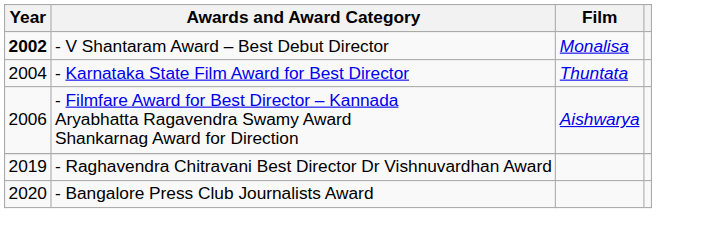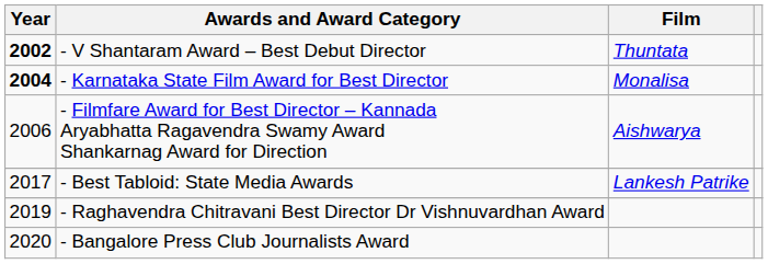- V Shantaram Award – Best Debut Director | Film: Monalisa -> Thuntata
- Karnataka State Film Award for Best Director | Year: normal -> bold
- Karnataka State Film Award for Best Director | Film: Thuntata -> Monalisa
+ row: 2017 | - Best Tabloid: State Media Awards | Lankesh Patrike
